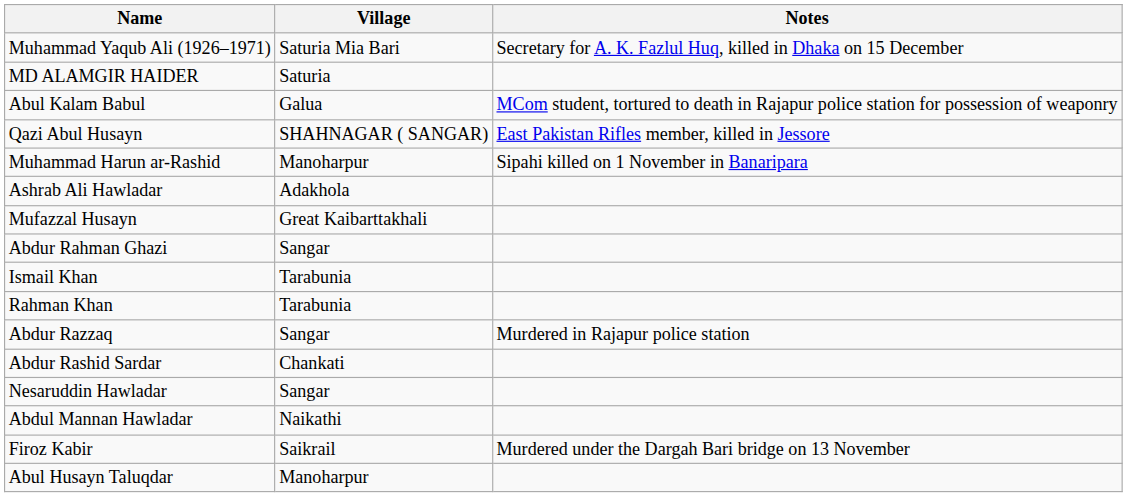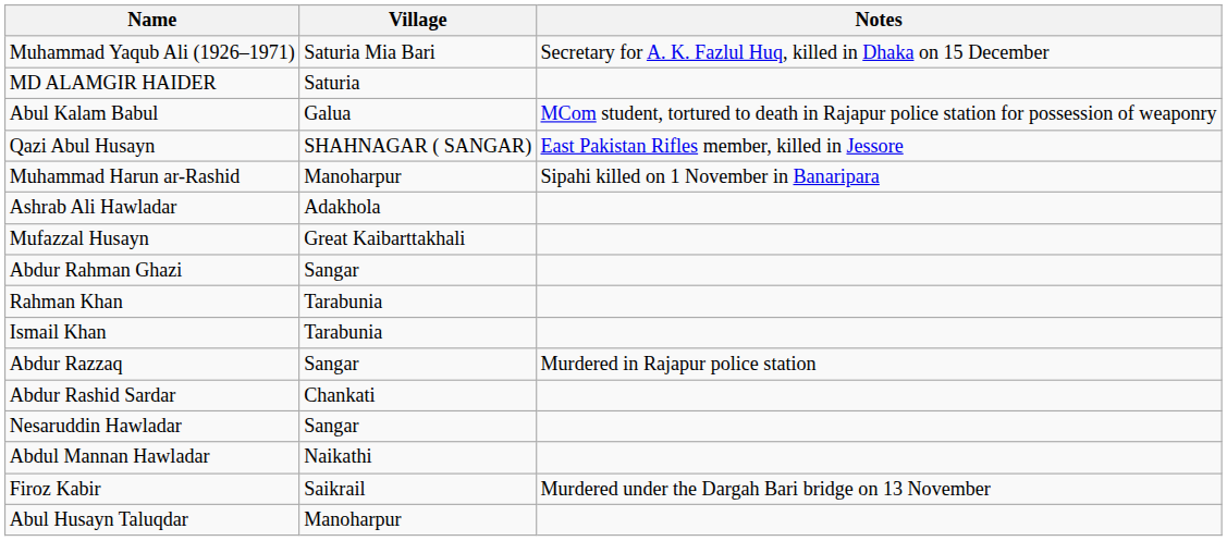rows swapped: Ismail Khan <-> Rahman Khan
